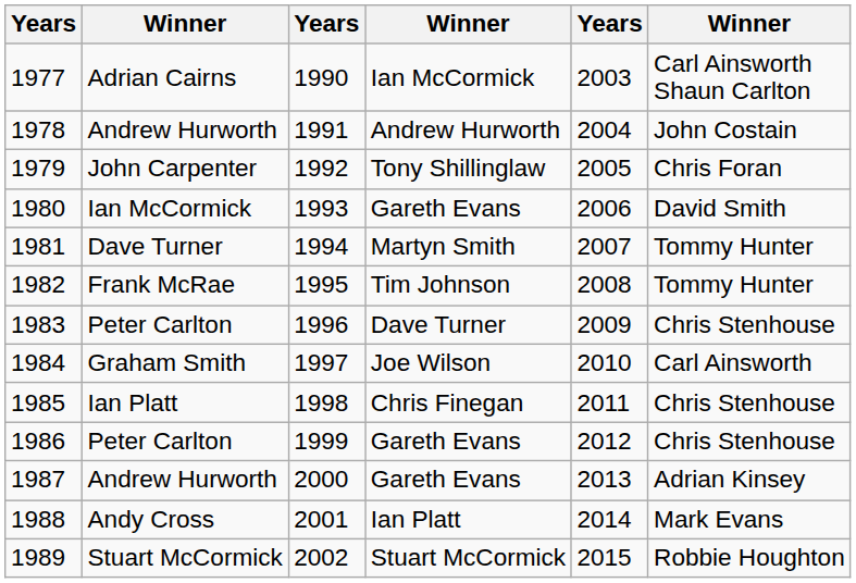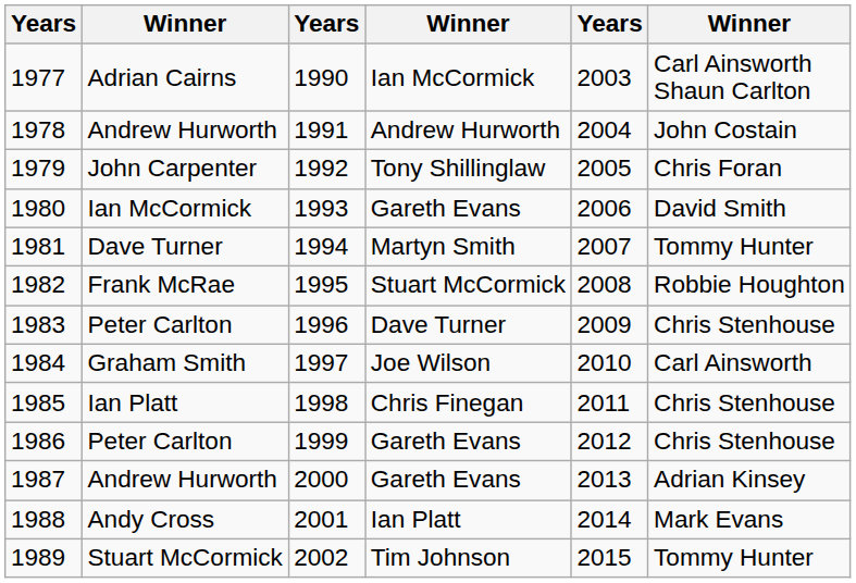1982 | column 4: Tim Johnson -> Stuart McCormick
1982 | column 6: Tommy Hunter -> Robbie Houghton
1989 | column 4: Stuart McCormick -> Tim Johnson
1989 | column 6: Robbie Houghton -> Tommy Hunter
